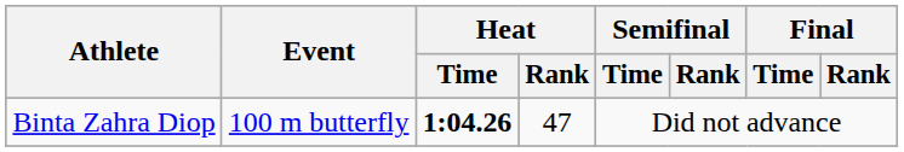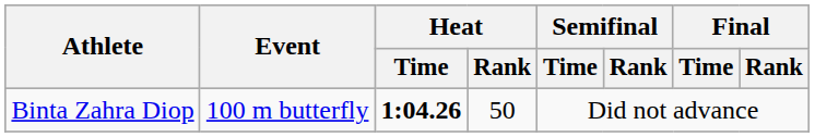Binta Zahra Diop | Heat / Rank: 47 -> 50
